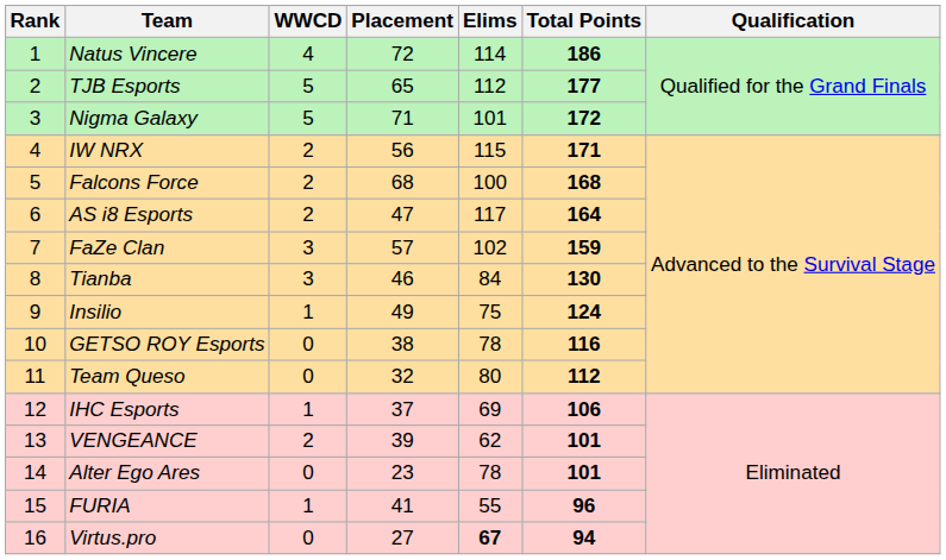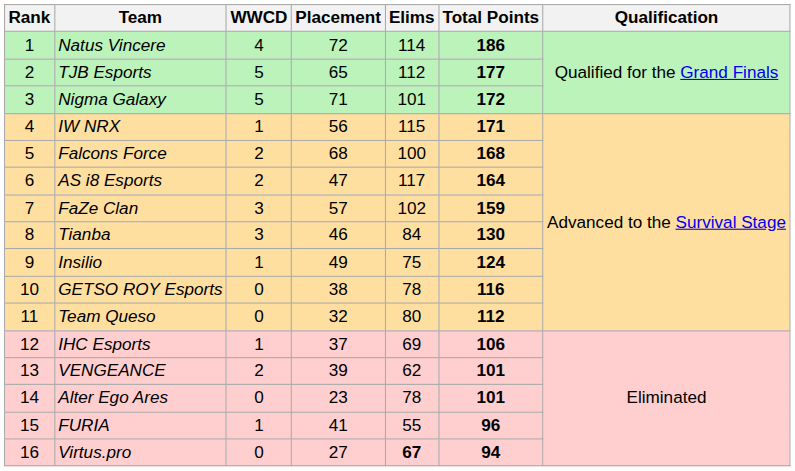IW NRX | WWCD: 2 -> 1
